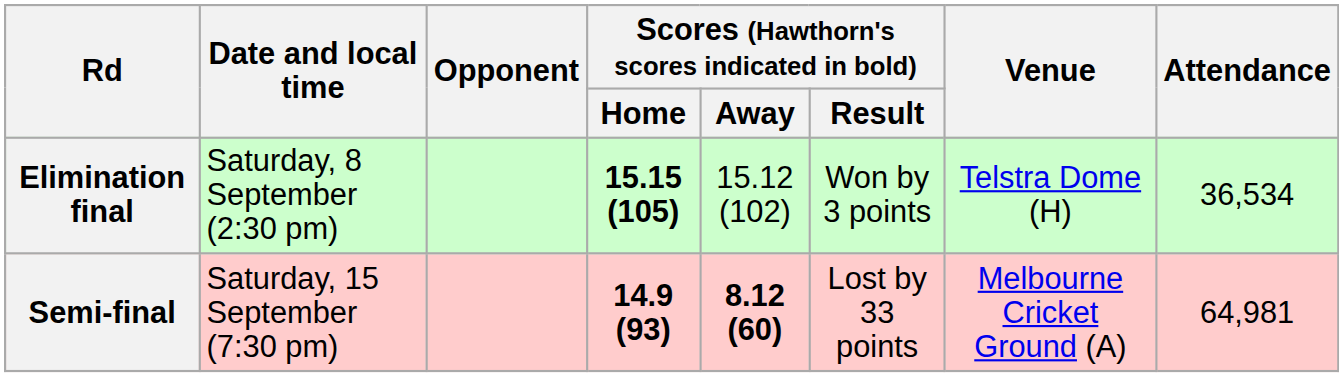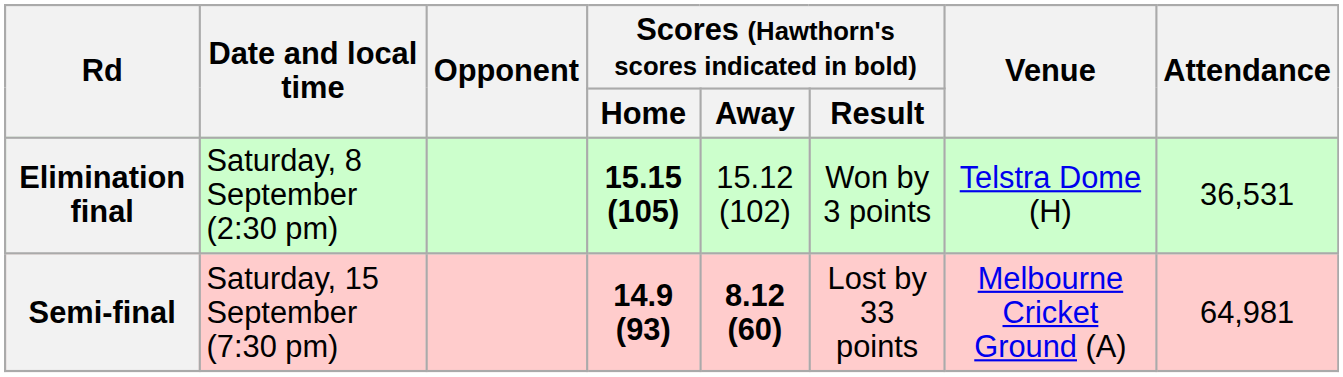Elimination final | Attendance: 36,534 -> 36,531
